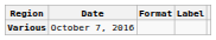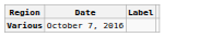- column: Format
